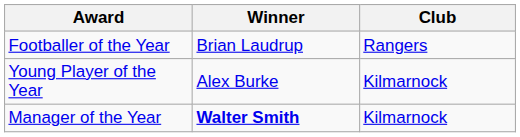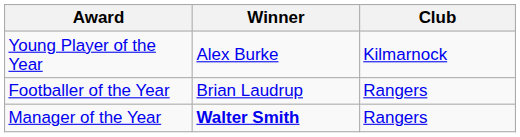rows swapped: Footballer of the Year <-> Young Player of the Year
Manager of the Year | Club: Kilmarnock -> Rangers
